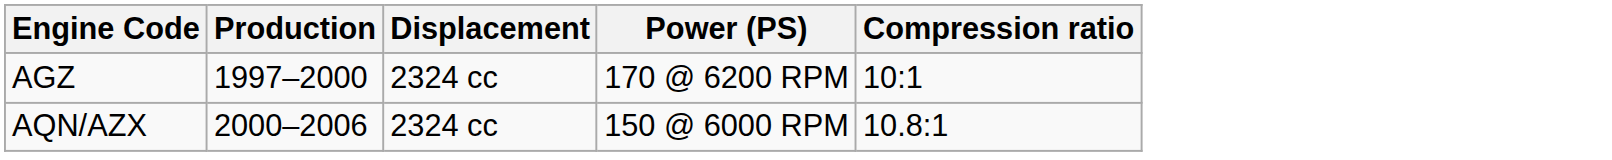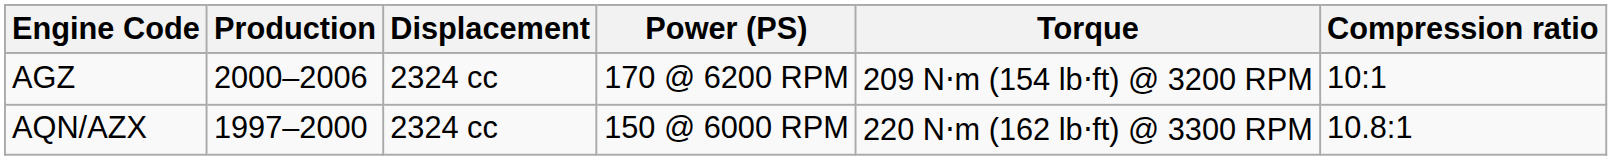+ column: Torque | 209 N⋅m (154 lb⋅ft) @ 3200 RPM | 220 N⋅m (162 lb⋅ft) @ 3300 RPM
AGZ | Production: 1997–2000 -> 2000–2006
AQN/AZX | Production: 2000–2006 -> 1997–2000
